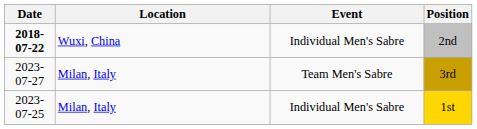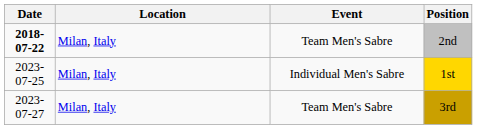2nd | Location: Wuxi, China -> Milan, Italy
2nd | Event: Individual Men's Sabre -> Team Men's Sabre
rows swapped: 1st <-> 3rd
